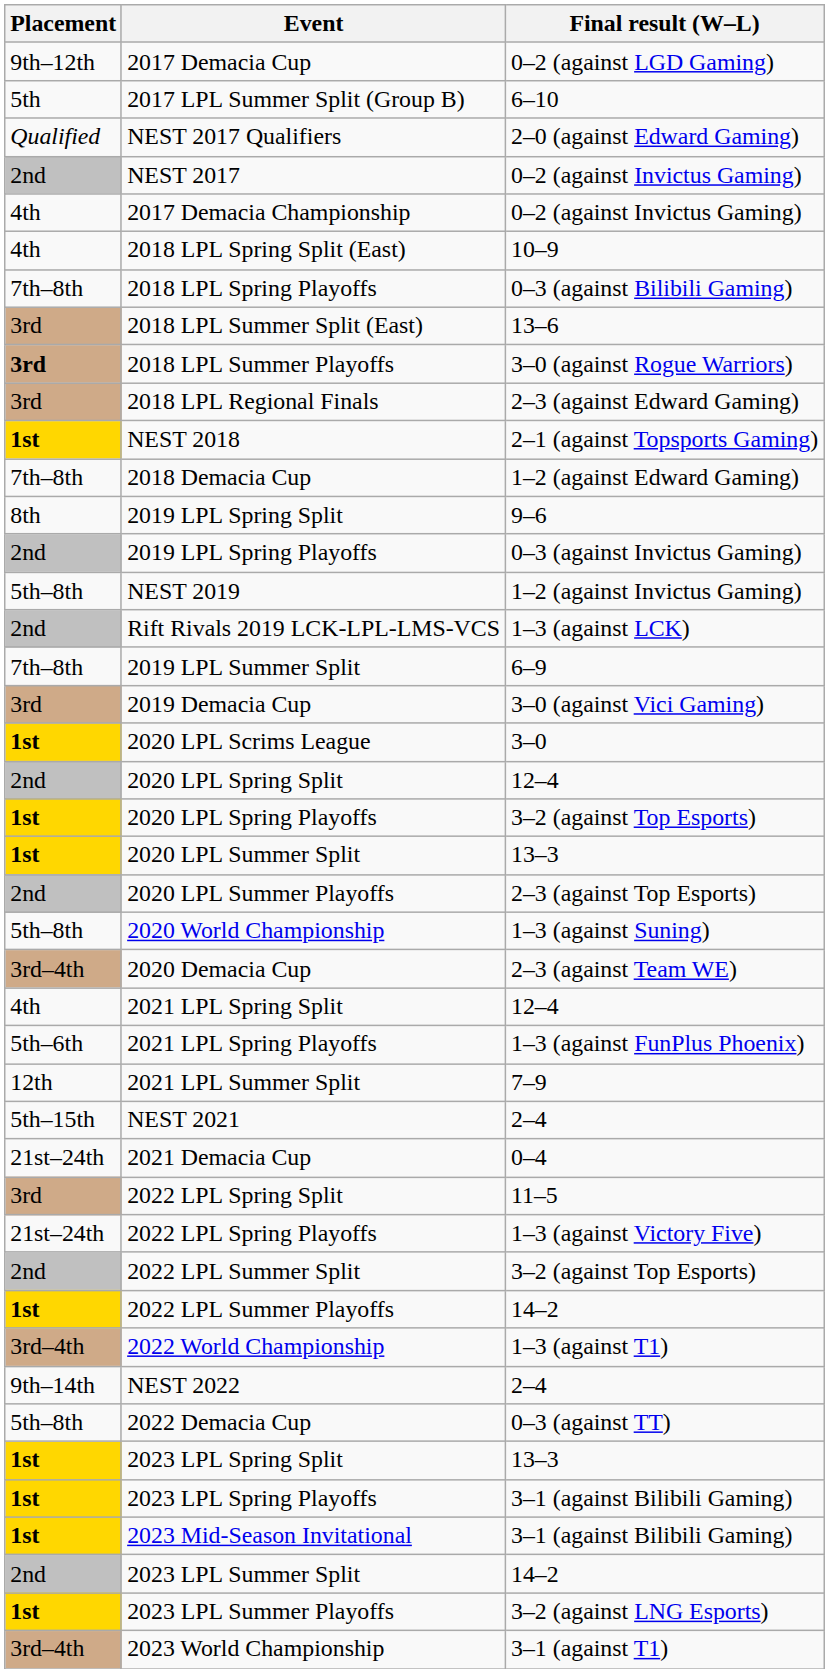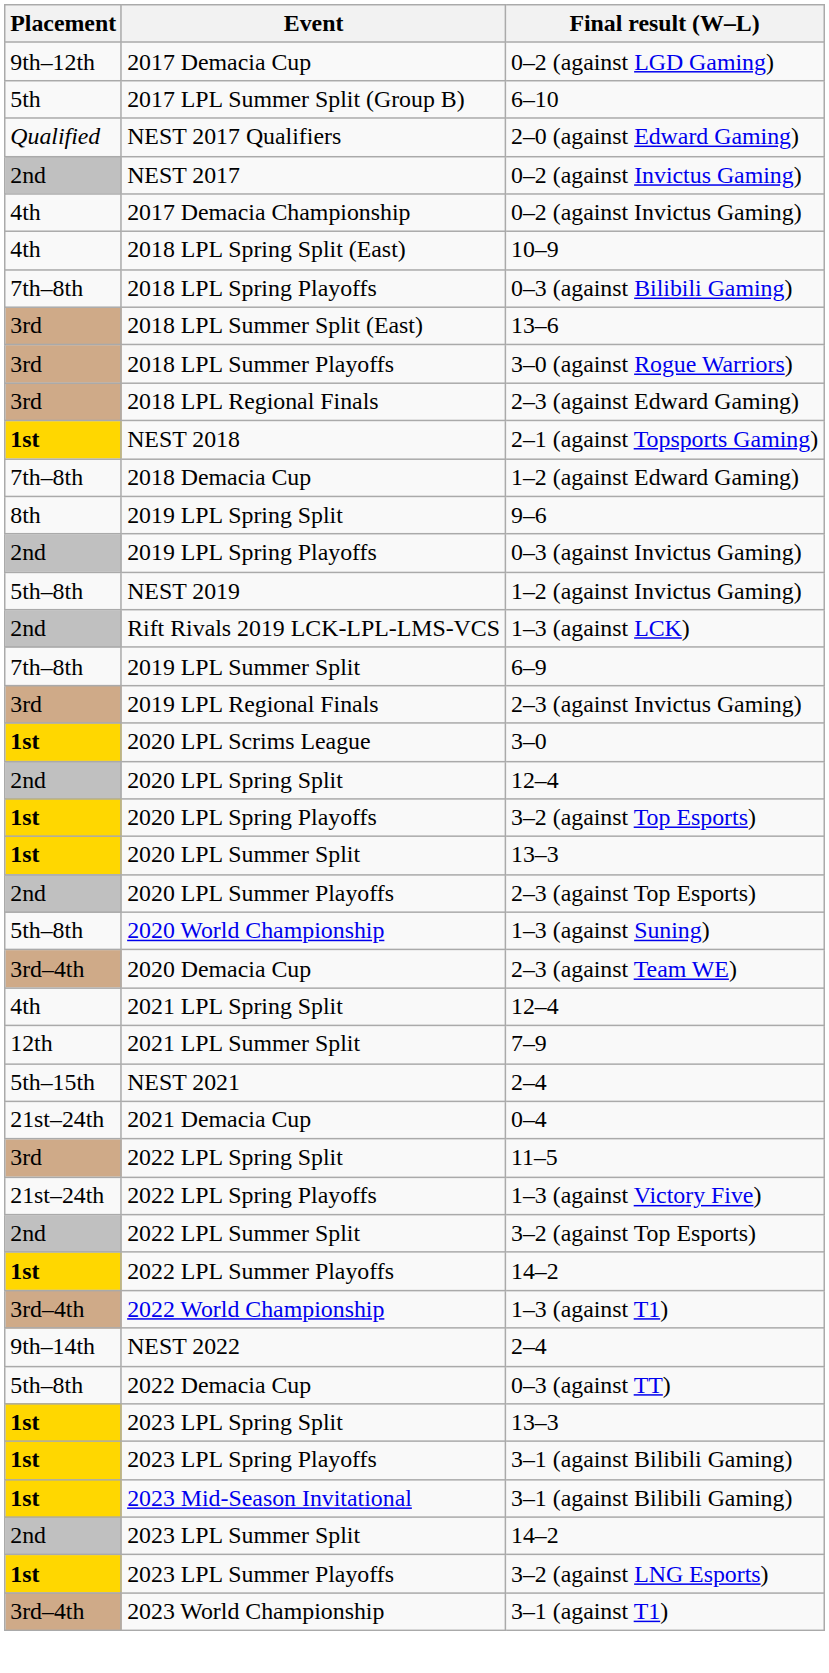2018 LPL Summer Playoffs | Placement: bold -> normal
+ row: 3rd | 2019 LPL Regional Finals | 2–3 (against Invictus Gaming)
- row: 3rd | 2019 Demacia Cup | 3–0 (against Vici Gaming)
- row: 5th–6th | 2021 LPL Spring Playoffs | 1–3 (against FunPlus Phoenix)
